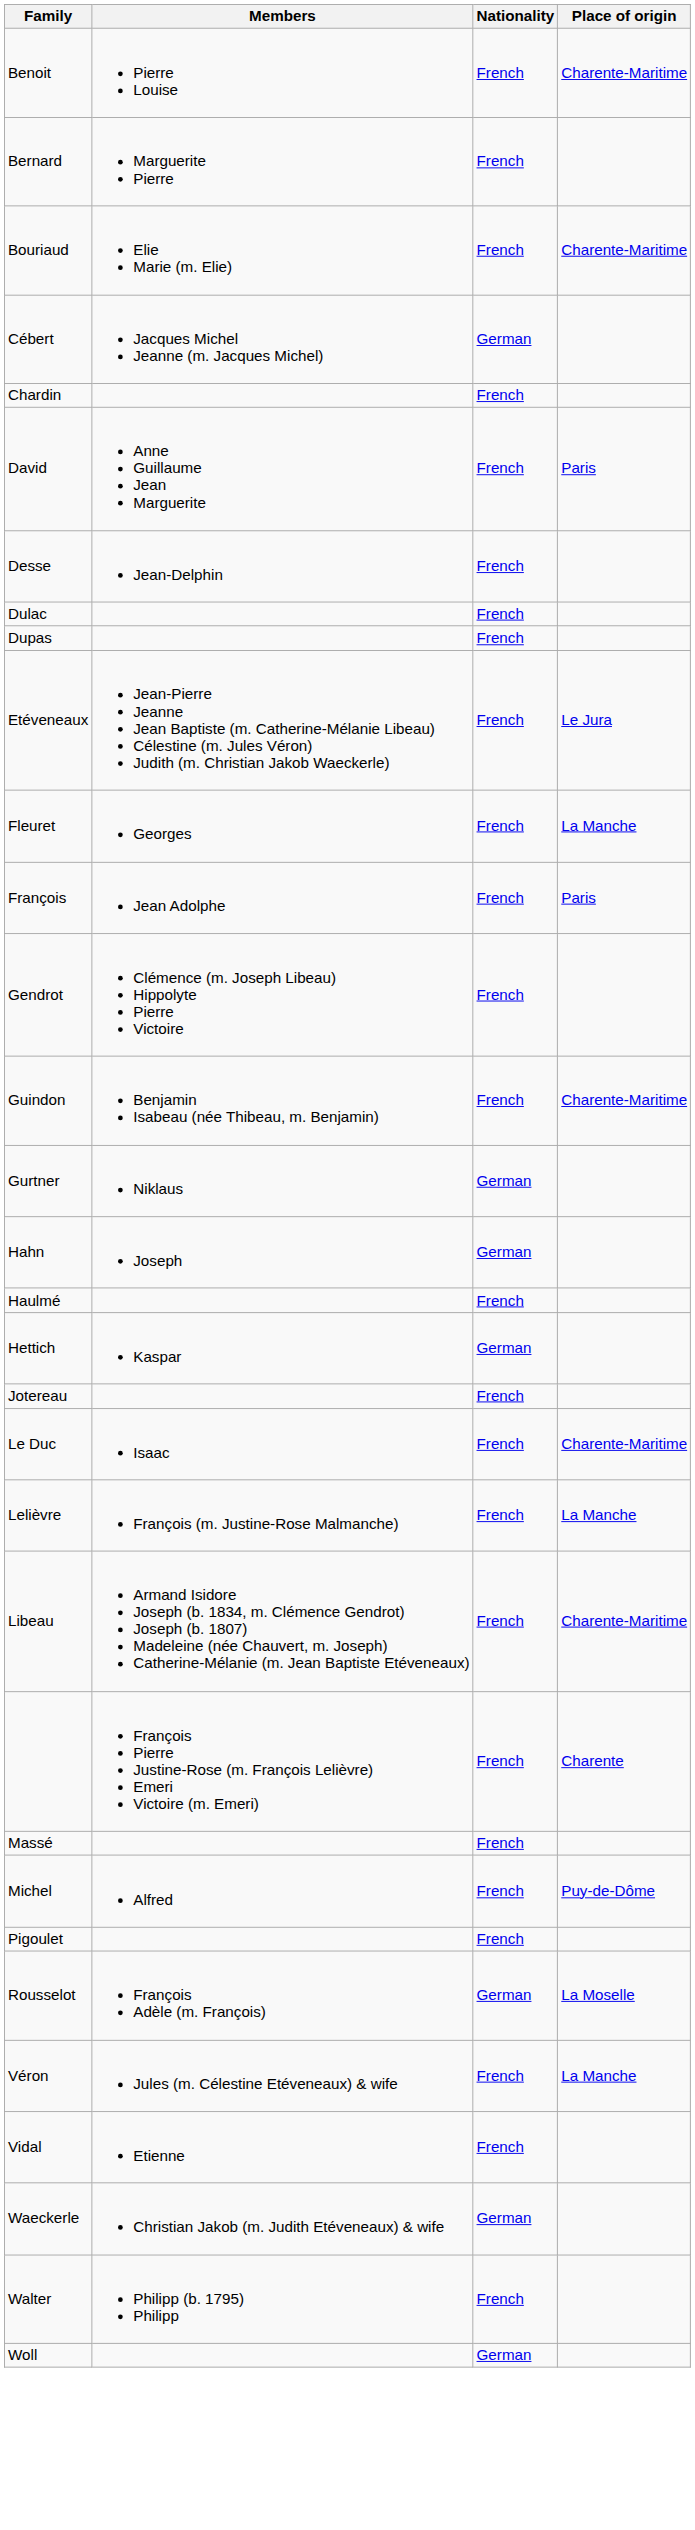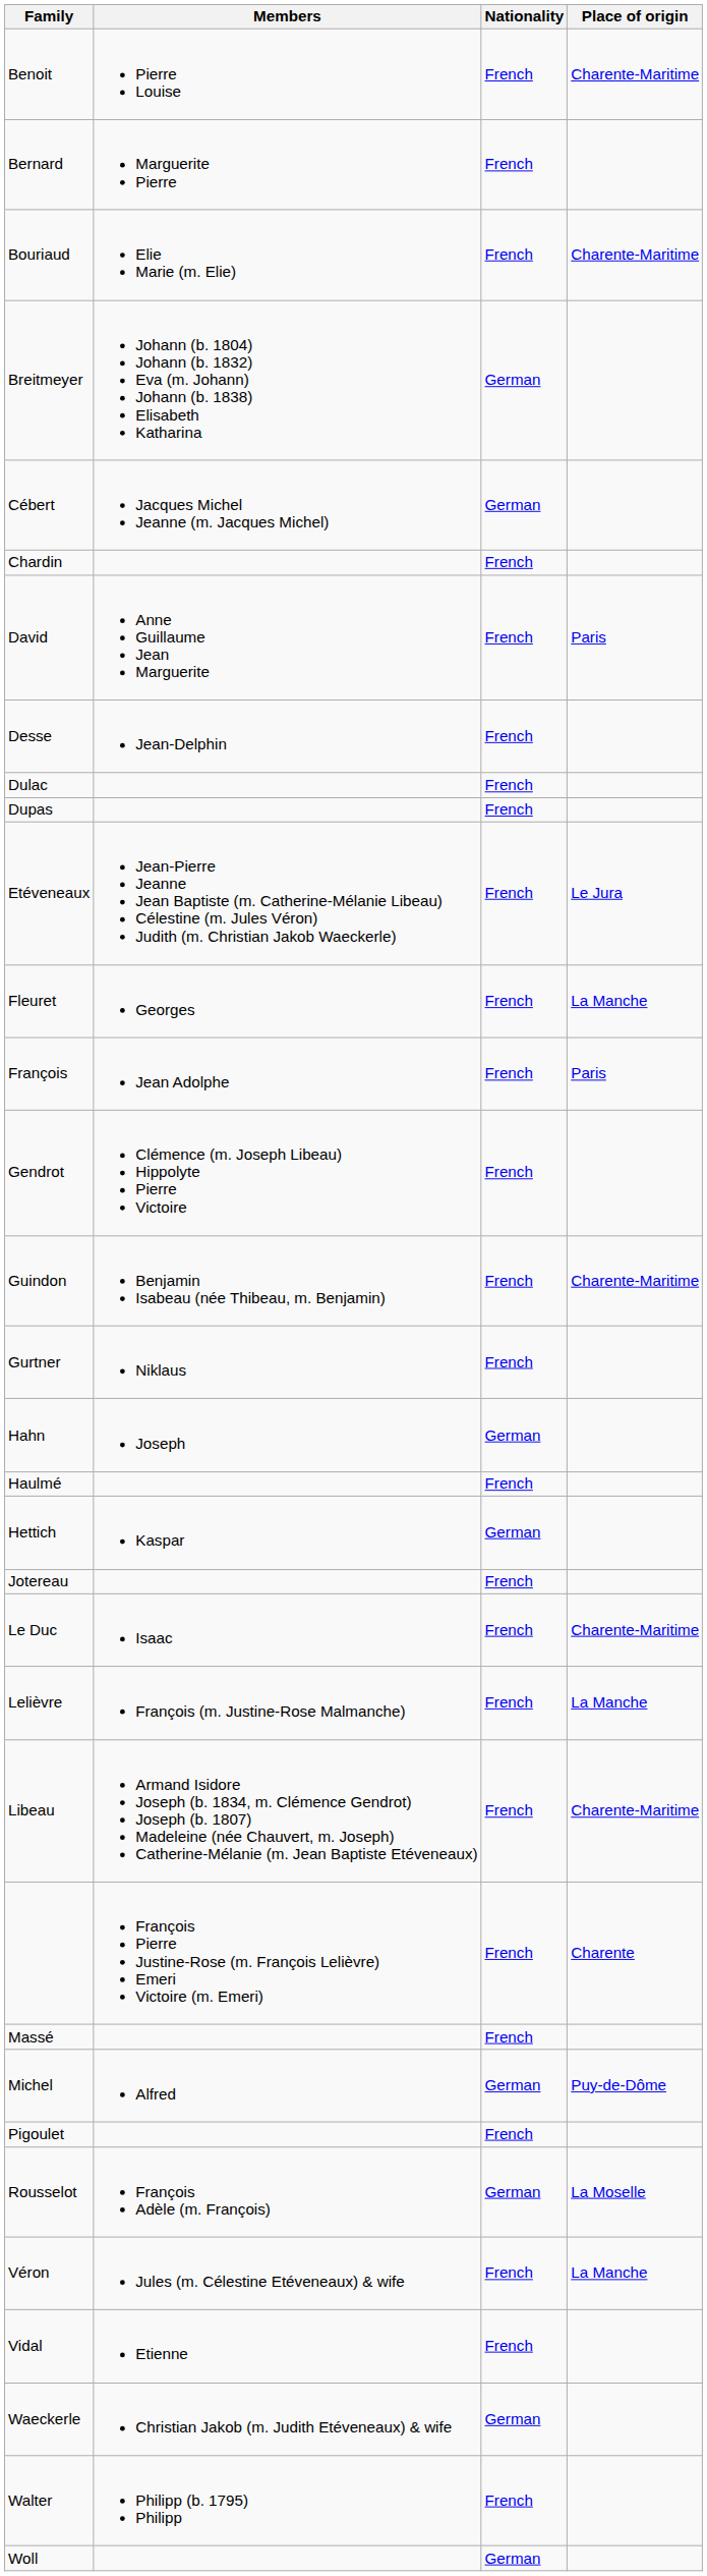+ row: Breitmeyer | Johann (b. 1804) Johann (b. 1832) Eva (m. Johann) Johann (b. 1838) Elisabeth Katharina | German
Gurtner | Nationality: German -> French
Michel | Nationality: French -> German
